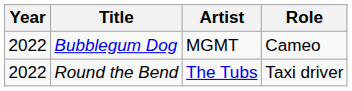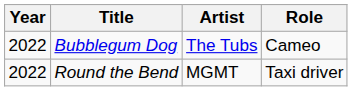Bubblegum Dog | Artist: MGMT -> The Tubs
Round the Bend | Artist: The Tubs -> MGMT
